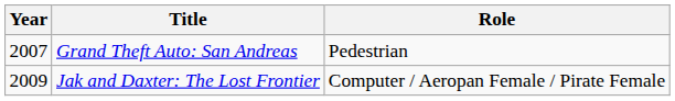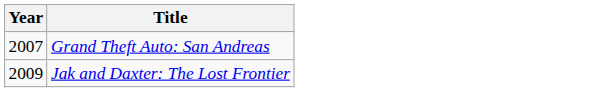- column: Role | Pedestrian | Computer / Aeropan Female / Pirate Female
